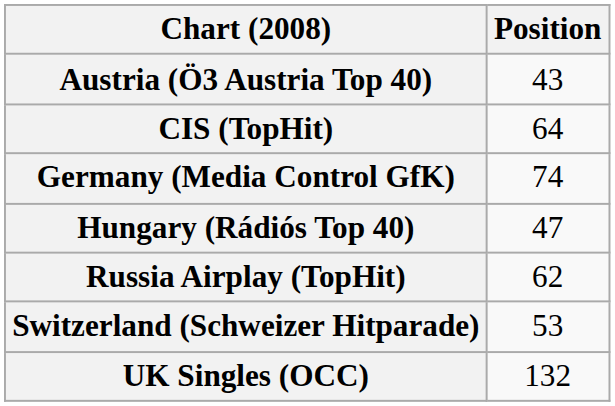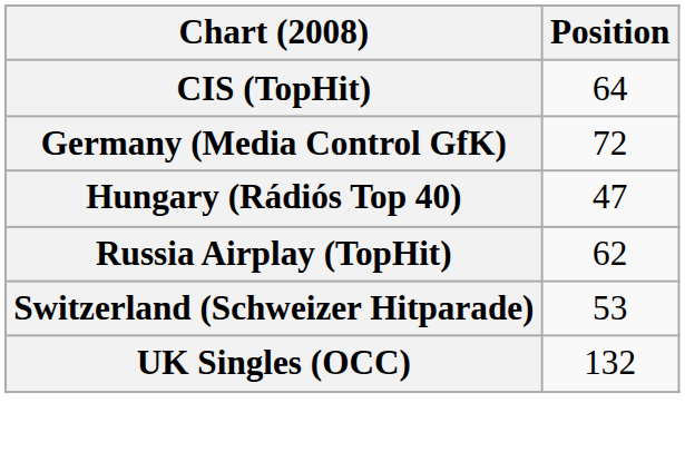- row: Austria (Ö3 Austria Top 40) | 43
Germany (Media Control GfK) | Position: 74 -> 72
